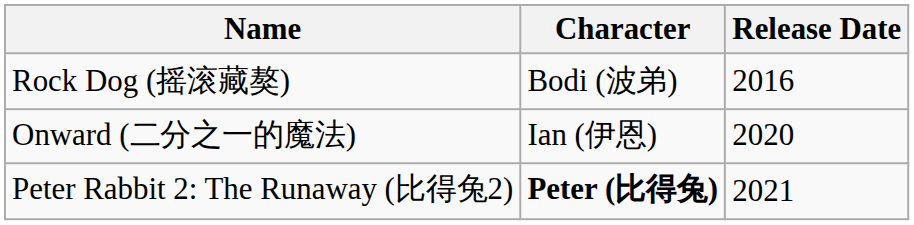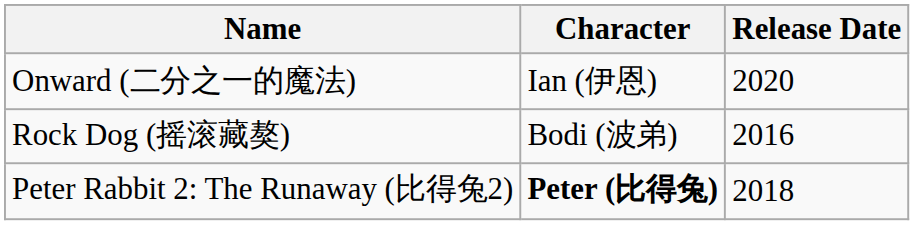rows swapped: Rock Dog (摇滚藏獒) <-> Onward (二分之一的魔法)
Peter Rabbit 2: The Runaway (比得兔2) | Release Date: 2021 -> 2018
